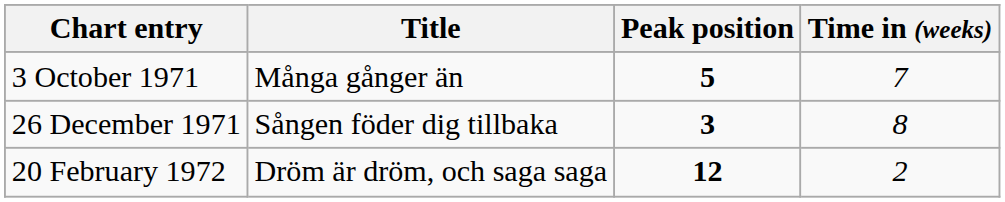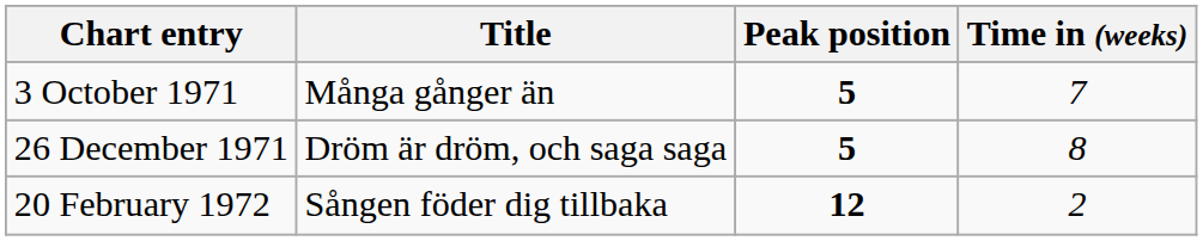26 December 1971 | Title: Sången föder dig tillbaka -> Dröm är dröm, och saga saga
26 December 1971 | Peak position: 3 -> 5
20 February 1972 | Title: Dröm är dröm, och saga saga -> Sången föder dig tillbaka
